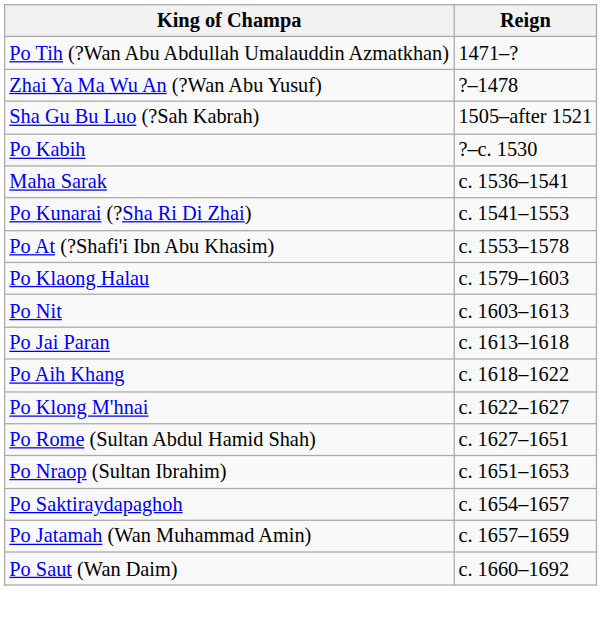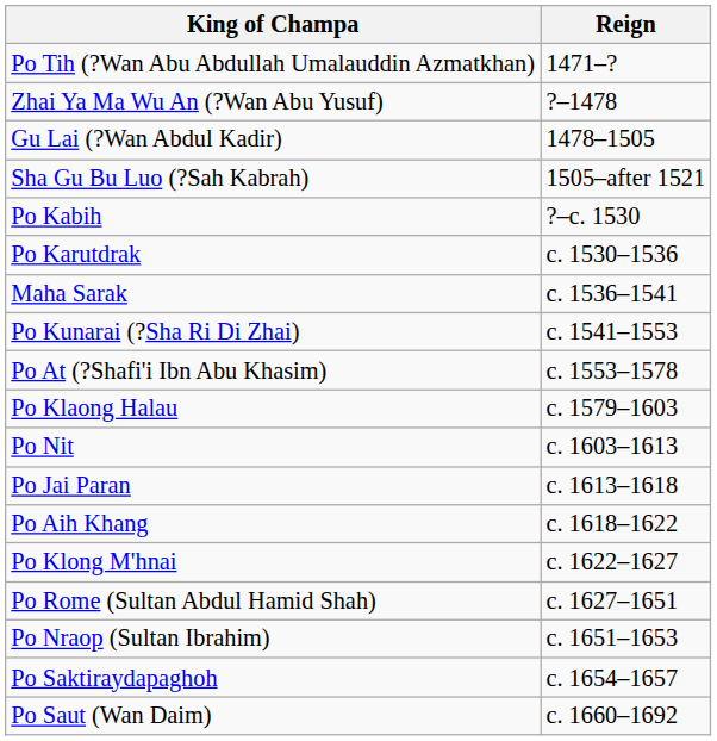+ row: Gu Lai (?Wan Abdul Kadir) | 1478–1505
+ row: Po Karutdrak | c. 1530–1536
- row: Po Jatamah (Wan Muhammad Amin) | c. 1657–1659
